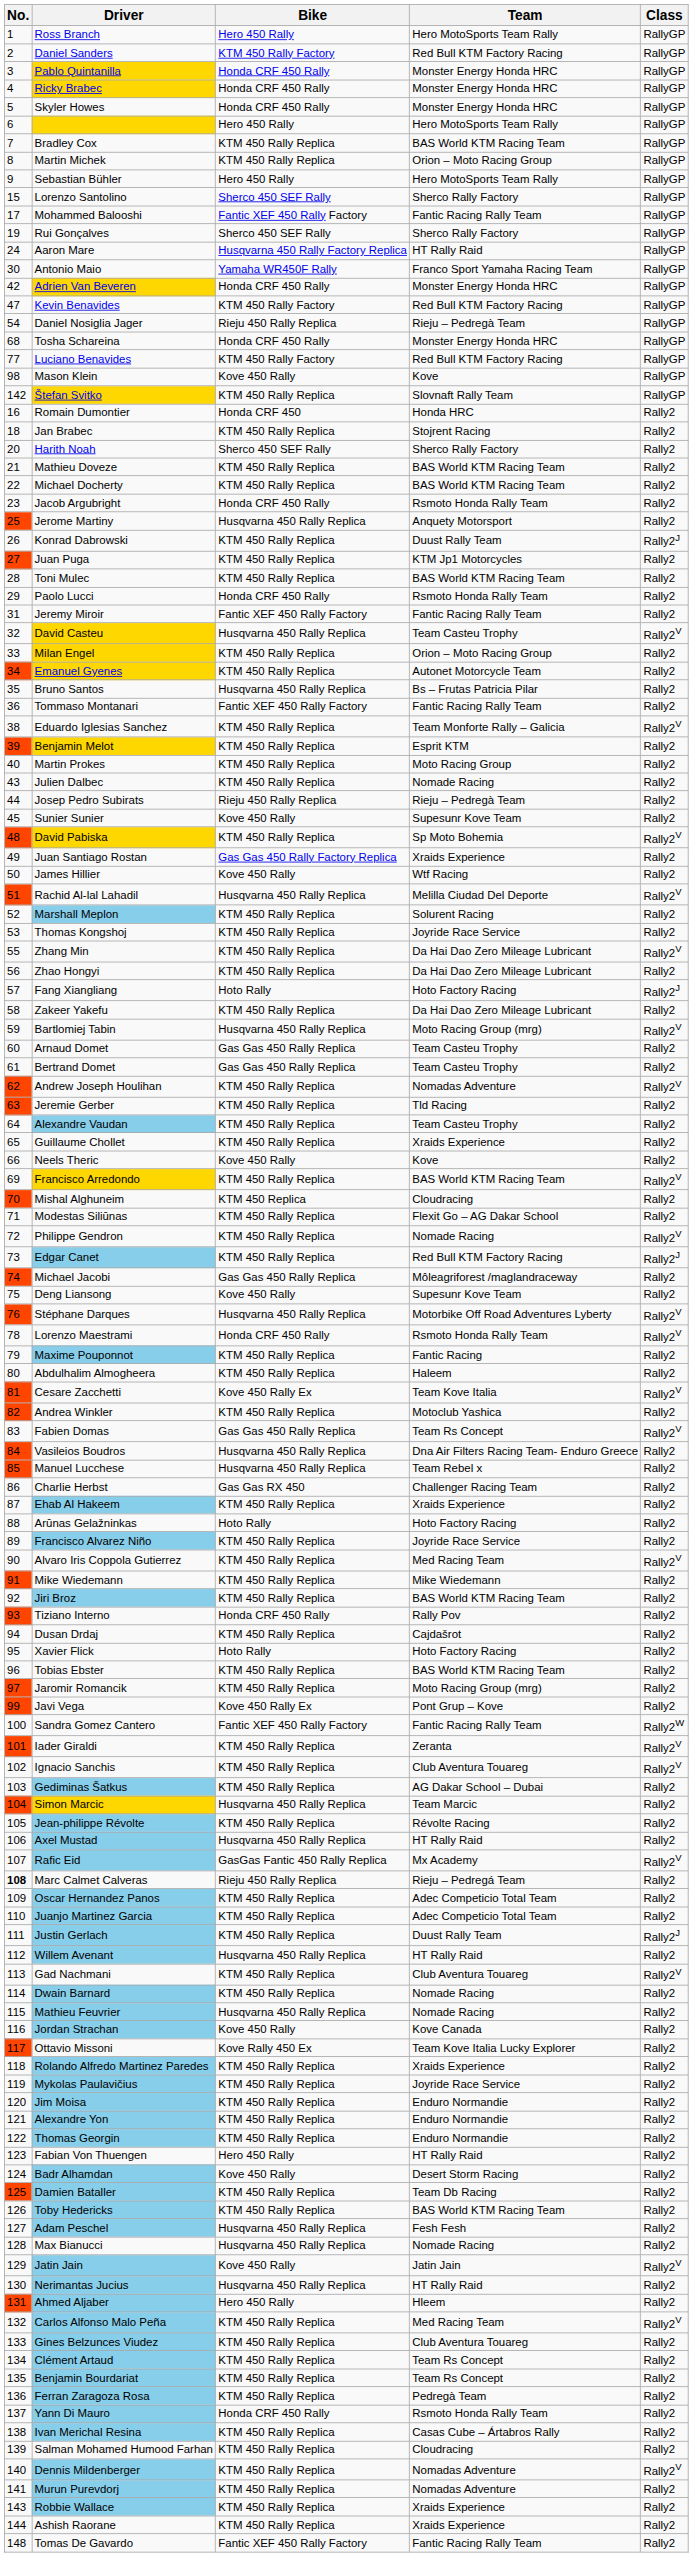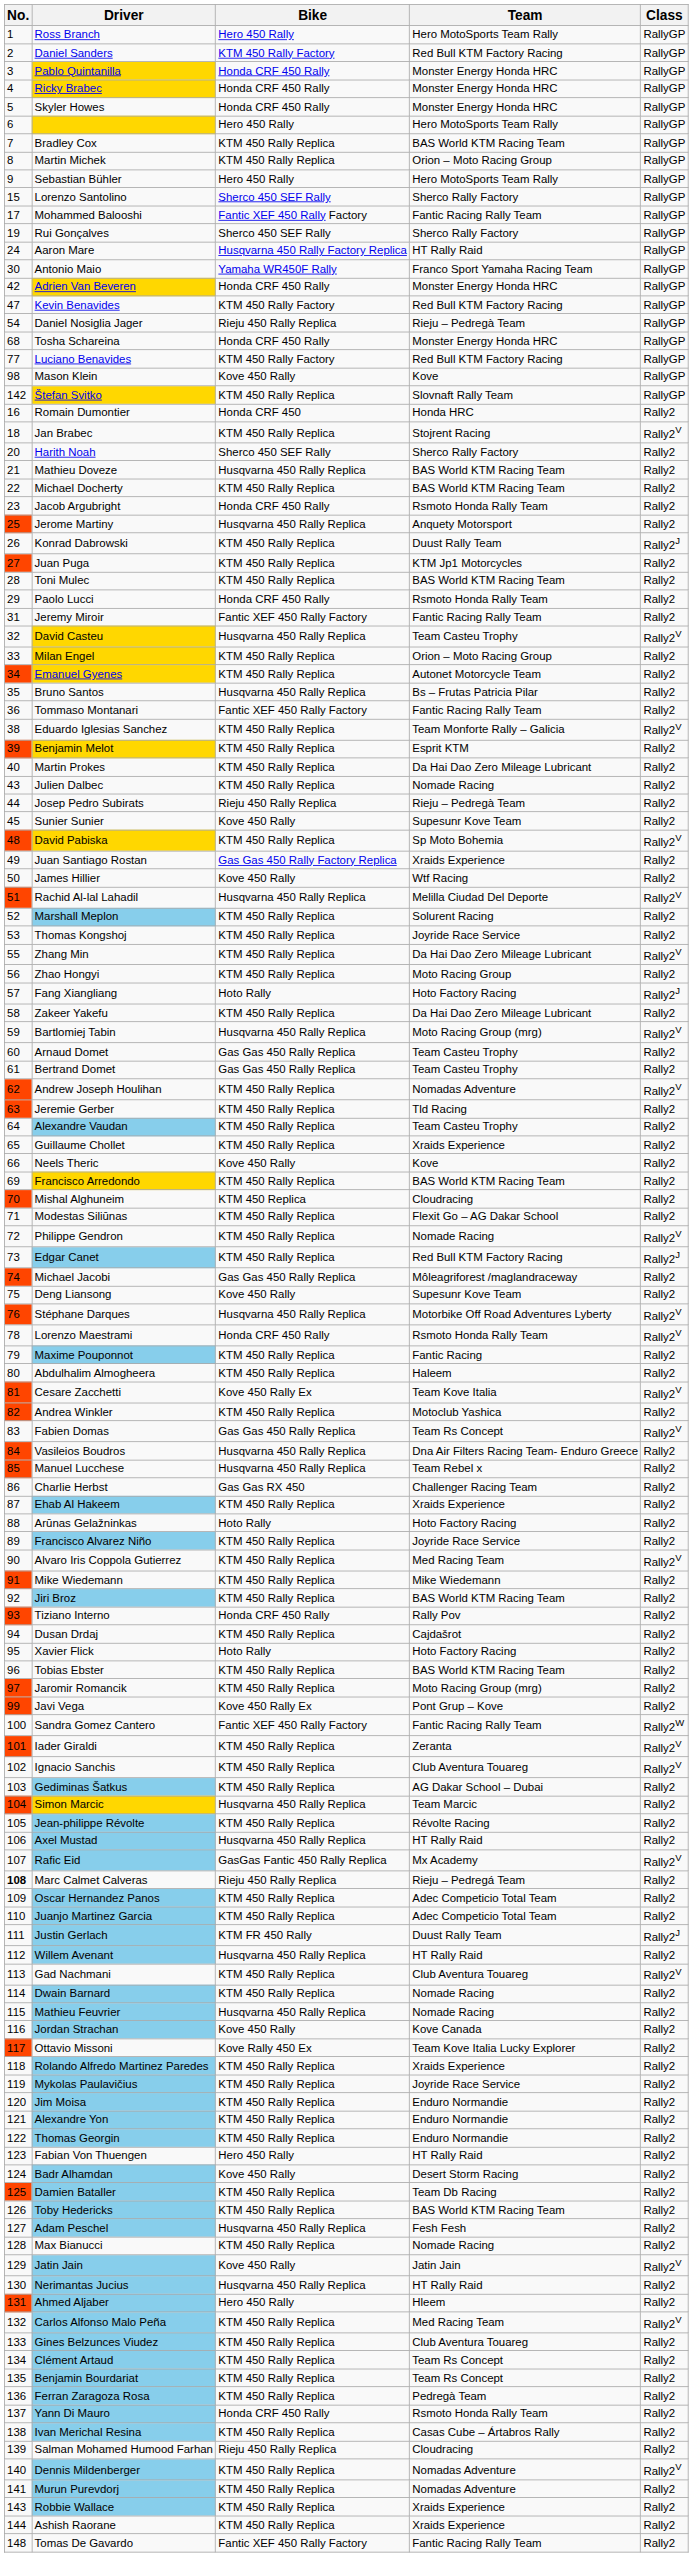Jan Brabec | Class: Rally2 -> Rally2V
Mathieu Doveze | Bike: KTM 450 Rally Replica -> Husqvarna 450 Rally Replica
Martin Prokes | Team: Moto Racing Group -> Da Hai Dao Zero Mileage Lubricant
Zhao Hongyi | Team: Da Hai Dao Zero Mileage Lubricant -> Moto Racing Group
Francisco Arredondo | Class: Rally2V -> Rally2
Justin Gerlach | Bike: KTM 450 Rally Replica -> KTM FR 450 Rally
Max Bianucci | Bike: Husqvarna 450 Rally Replica -> KTM 450 Rally Replica
Salman Mohamed Humood Farhan | Bike: KTM 450 Rally Replica -> Rieju 450 Rally Replica
